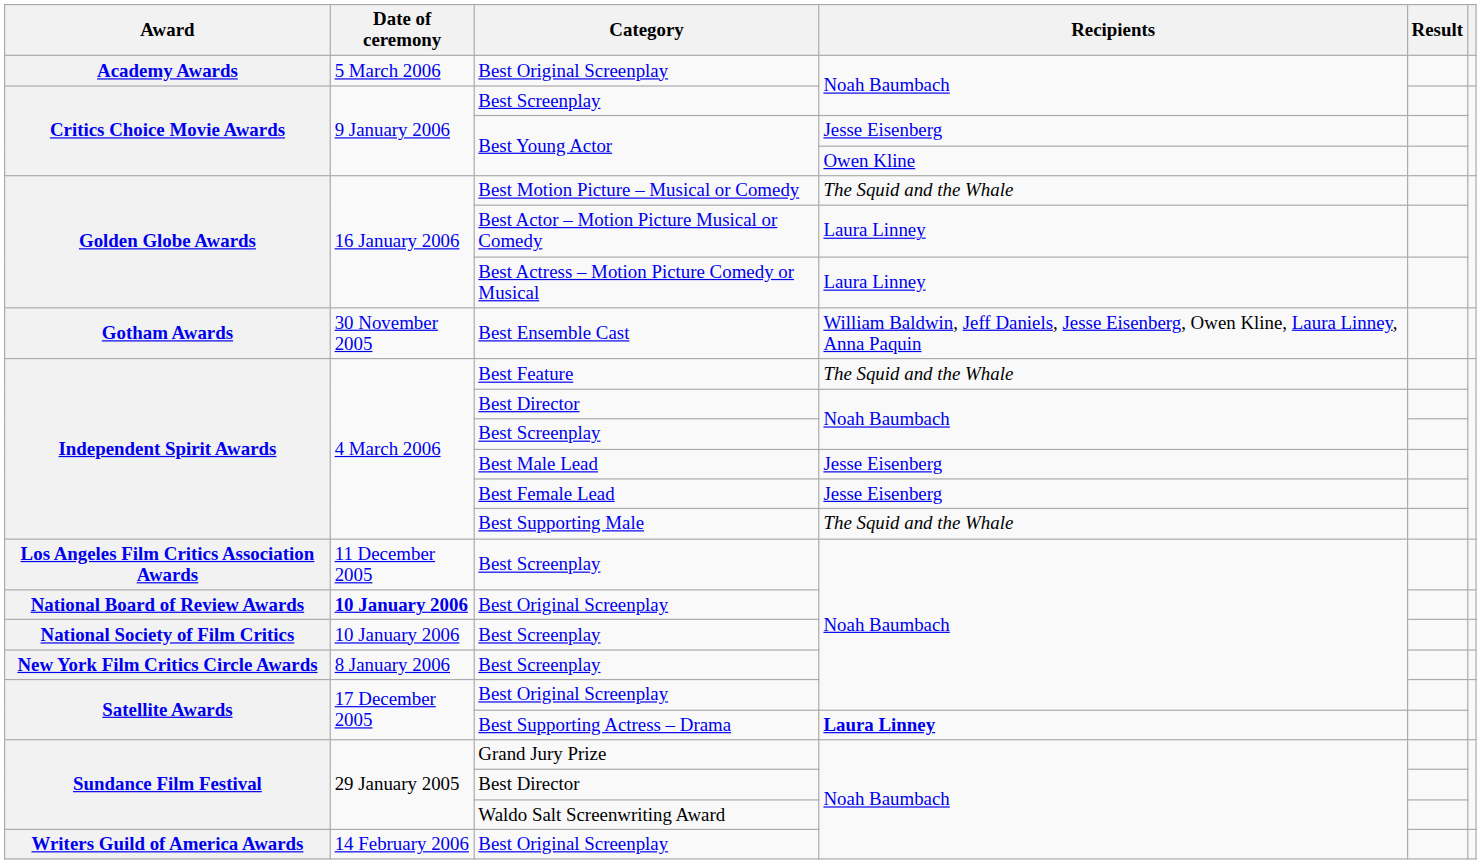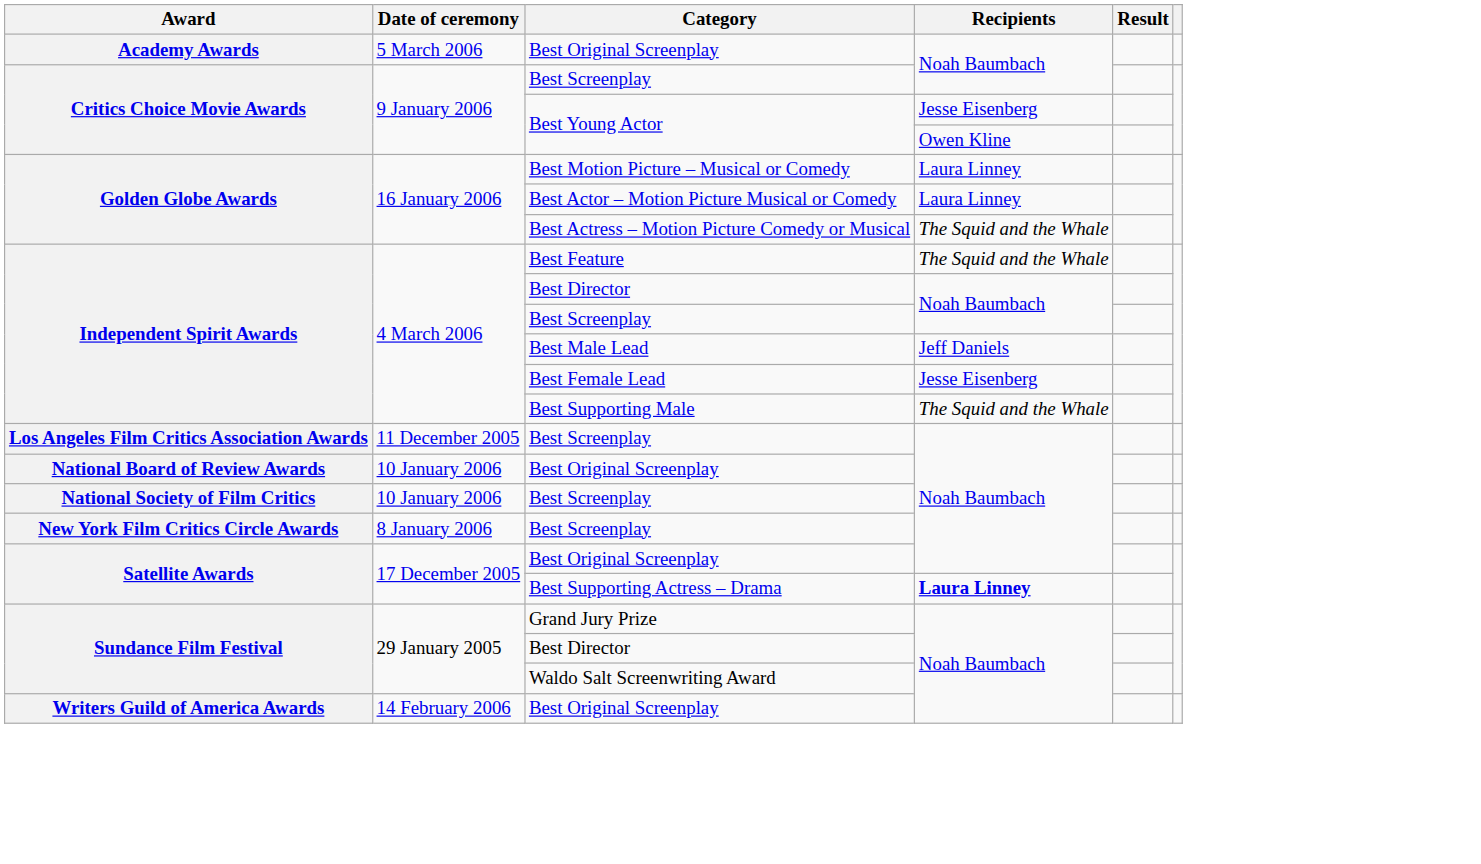Best Motion Picture – Musical or Comedy | Recipients: The Squid and the Whale -> Laura Linney
Best Actress – Motion Picture Comedy or Musical | Recipients: Laura Linney -> The Squid and the Whale
- row: Gotham Awards | 30 November 2005 | Best Ensemble Cast | William Baldwin, Jeff Daniels, Jesse Eisenberg, Owen Kline, Laura Linney, Anna Paquin
Best Male Lead | Recipients: Jesse Eisenberg -> Jeff Daniels
National Board of Review Awards / Best Original Screenplay | Date of ceremony: bold -> normal
